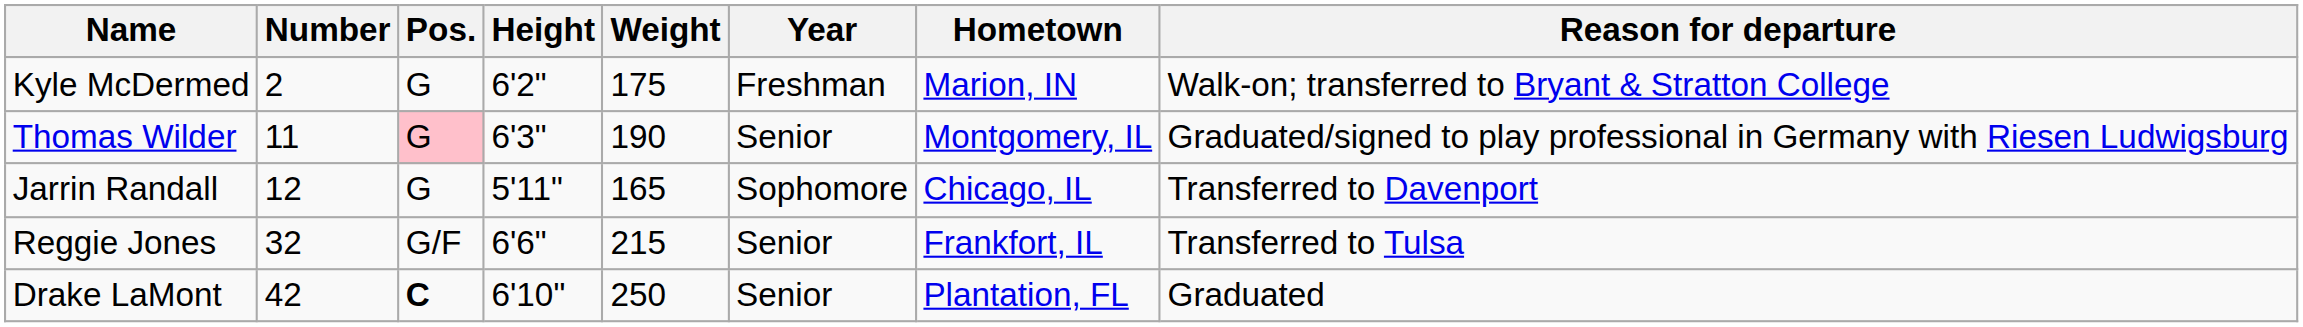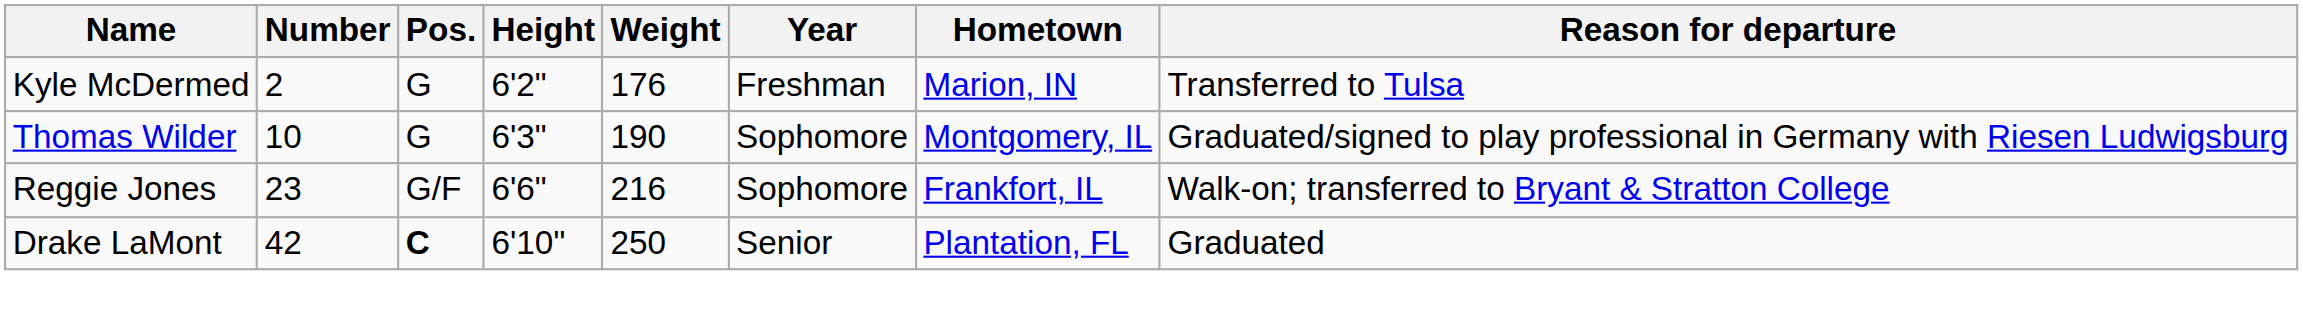Kyle McDermed | Weight: 175 -> 176
Kyle McDermed | Reason for departure: Walk-on; transferred to Bryant & Stratton College -> Transferred to Tulsa
Thomas Wilder | Number: 11 -> 10
Thomas Wilder | Pos.: pink background -> no background
Thomas Wilder | Year: Senior -> Sophomore
- row: Jarrin Randall | 12 | G | 5'11" | 165 | Sophomore | Chicago, IL | Transferred to Davenport
Reggie Jones | Number: 32 -> 23
Reggie Jones | Weight: 215 -> 216
Reggie Jones | Year: Senior -> Sophomore
Reggie Jones | Reason for departure: Transferred to Tulsa -> Walk-on; transferred to Bryant & Stratton College
